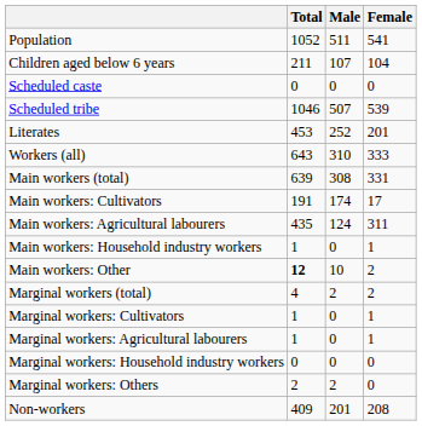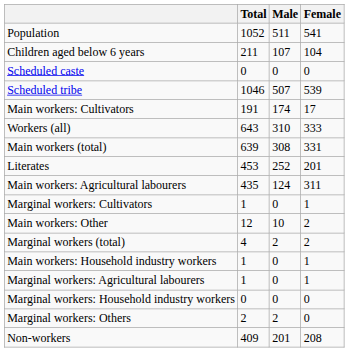rows swapped: Literates <-> Main workers: Cultivators
rows swapped: Main workers: Household industry workers <-> Marginal workers: Cultivators
Main workers: Other | Total: bold -> normal
